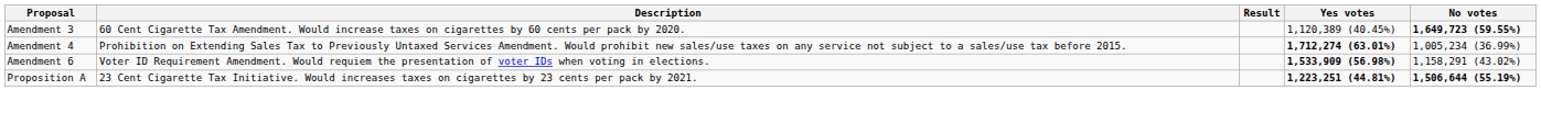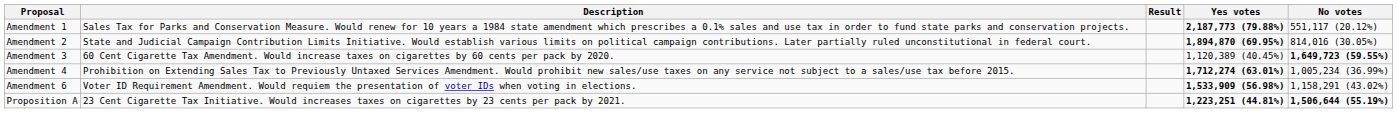+ row: Amendment 1 | Sales Tax for Parks and Conservation Measure. Would renew for 10 years a 1984 state amendment which prescribes a 0.1% sales and use tax in order to fund state parks and conservation projects. | 2,187,773 (79.88%) | 551,117 (20.12%)
+ row: Amendment 2 | State and Judicial Campaign Contribution Limits Initiative. Would establish various limits on political campaign contributions. Later partially ruled unconstitutional in federal court. | 1,894,870 (69.95%) | 814,016 (30.05%)
